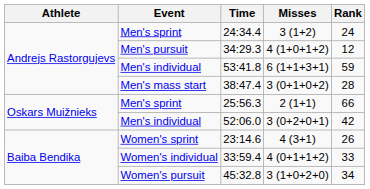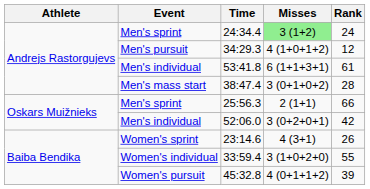24:34.4 | Misses: no background -> lightgreen background
53:41.8 | Rank: 59 -> 61
33:59.4 | Misses: 4 (0+1+1+2) -> 3 (1+0+2+0)
33:59.4 | Rank: 33 -> 55
45:32.8 | Misses: 3 (1+0+2+0) -> 4 (0+1+1+2)
45:32.8 | Rank: 34 -> 39
